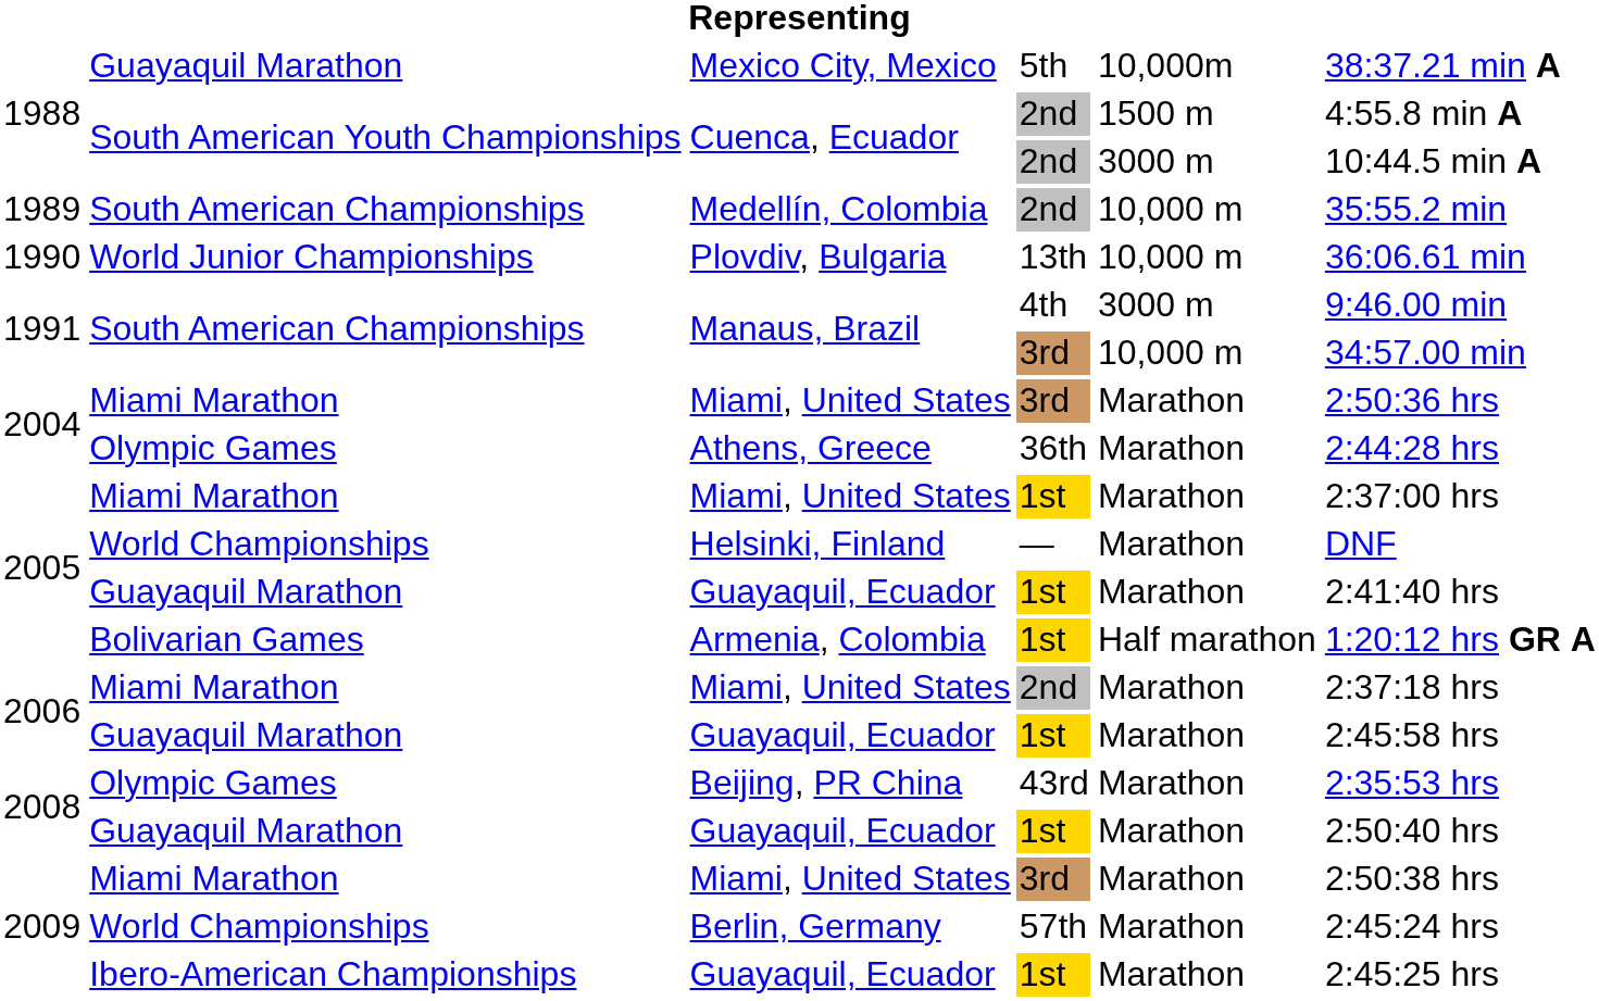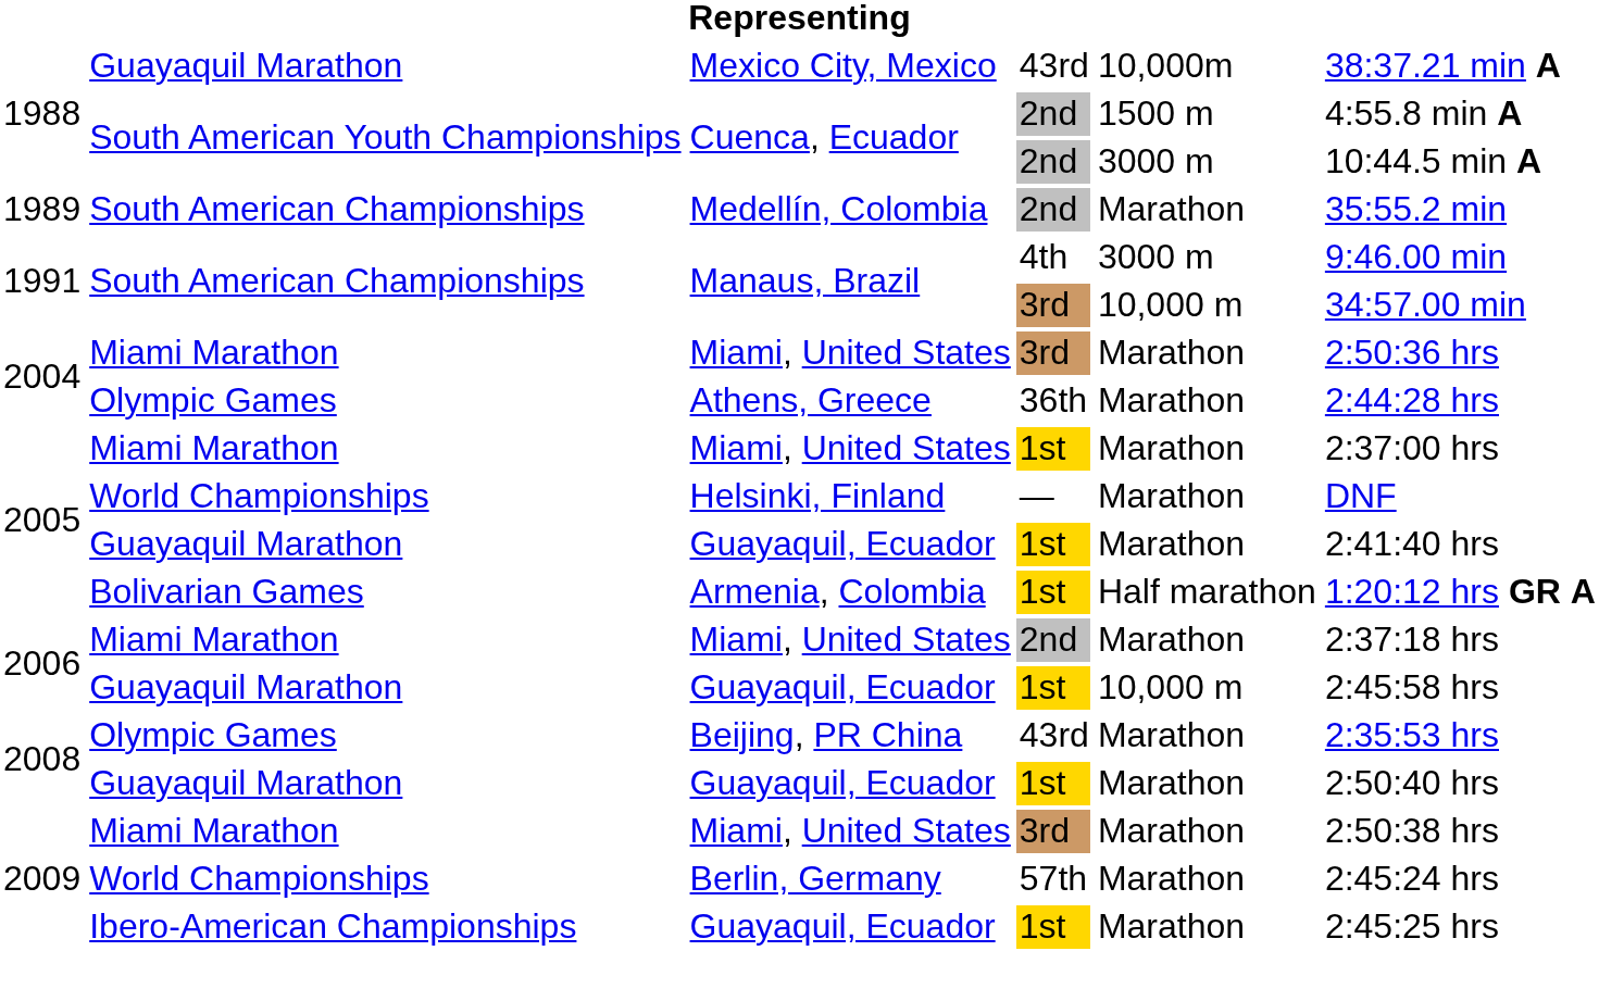Mexico City, Mexico | column 4: 5th -> 43rd
Medellín, Colombia | column 5: 10,000 m -> Marathon
- row: 1990 | World Junior Championships | Plovdiv, Bulgaria | 13th | 10,000 m | 36:06.61 min
2006 / Guayaquil, Ecuador | column 5: Marathon -> 10,000 m
